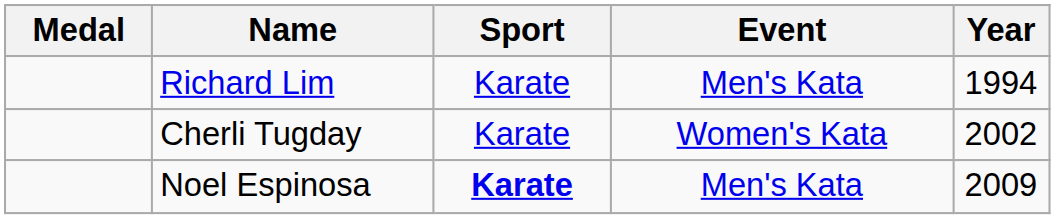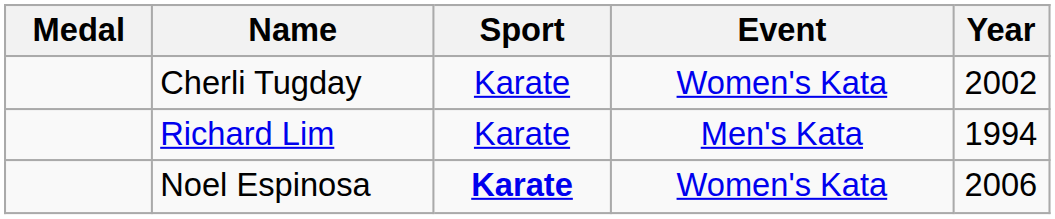rows swapped: Richard Lim <-> Cherli Tugday
Noel Espinosa | Event: Men's Kata -> Women's Kata
Noel Espinosa | Year: 2009 -> 2006
